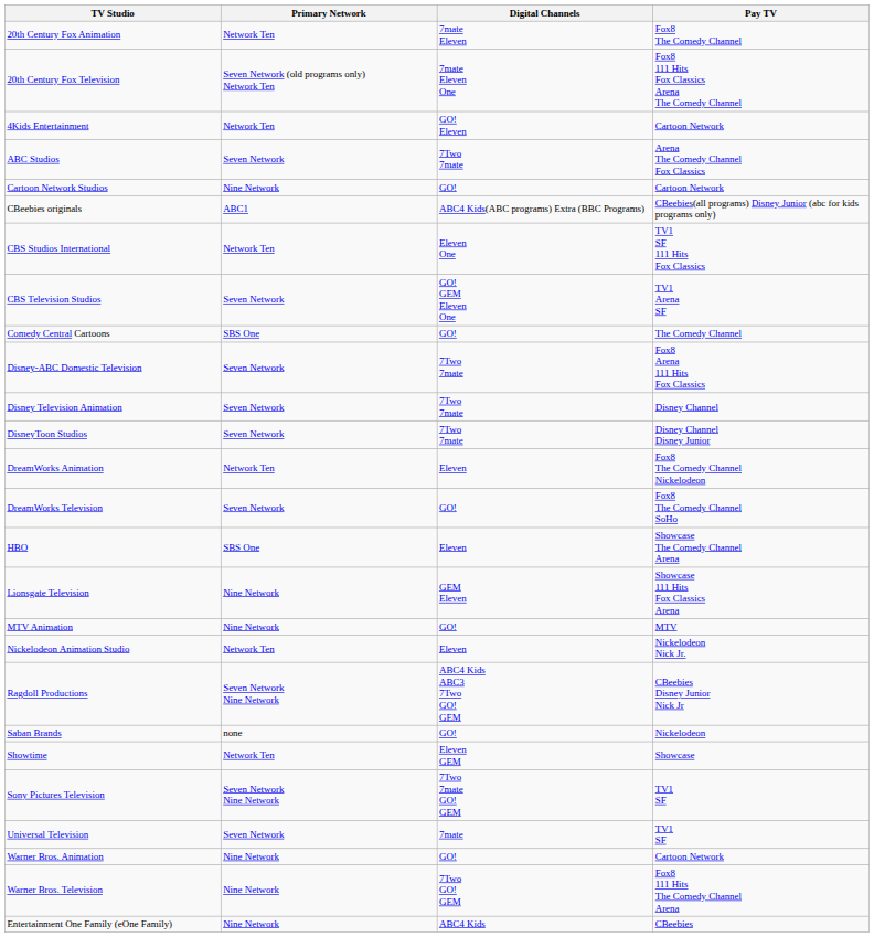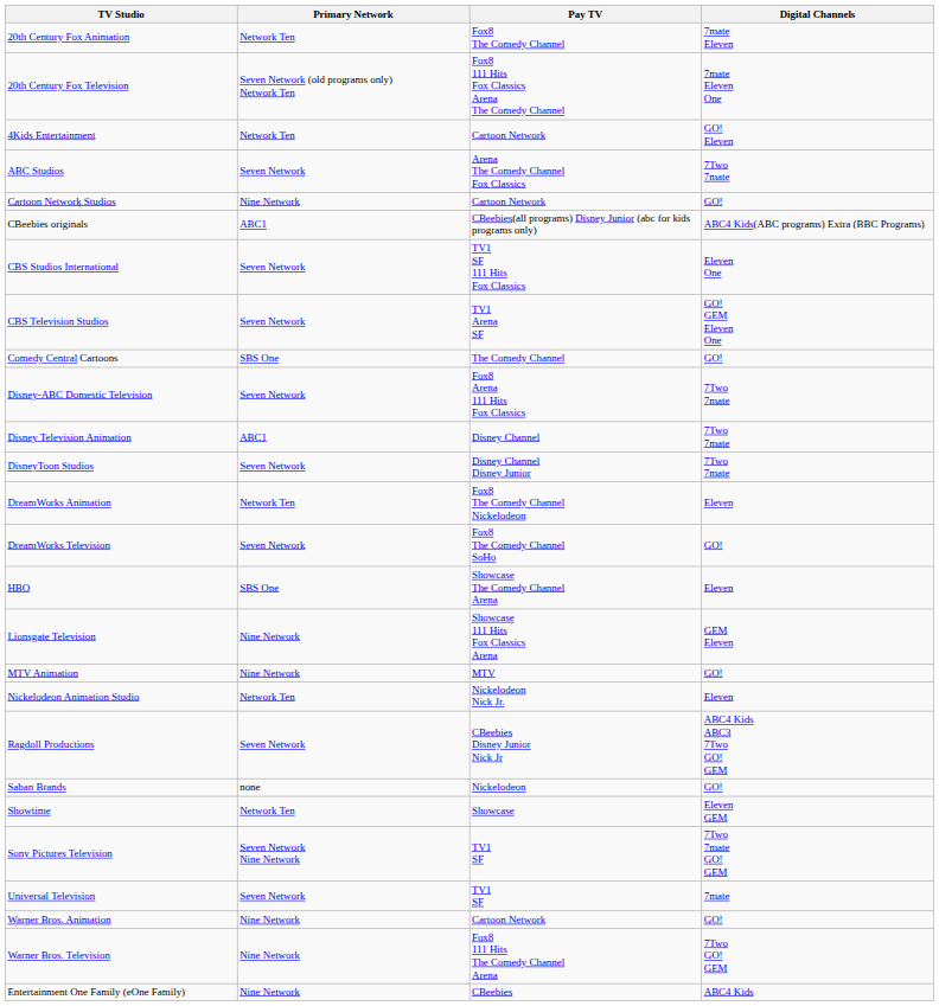columns swapped: Digital Channels <-> Pay TV
CBS Studios International | Primary Network: Network Ten -> Seven Network
Disney Television Animation | Primary Network: Seven Network -> ABC1
Ragdoll Productions | Primary Network: Seven Network Nine Network -> Seven Network
